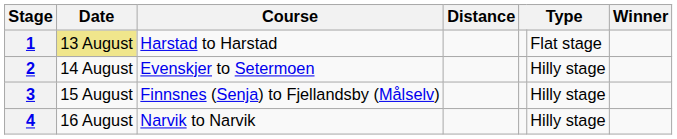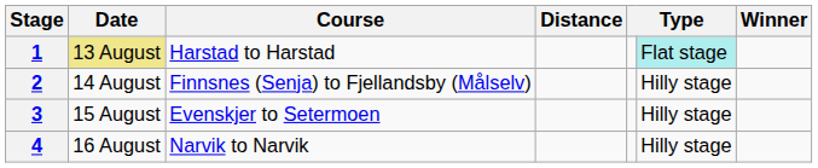1 | column 6: no background -> paleturquoise background
2 | Course: Evenskjer to Setermoen -> Finnsnes (Senja) to Fjellandsby (Målselv)
3 | Course: Finnsnes (Senja) to Fjellandsby (Målselv) -> Evenskjer to Setermoen
